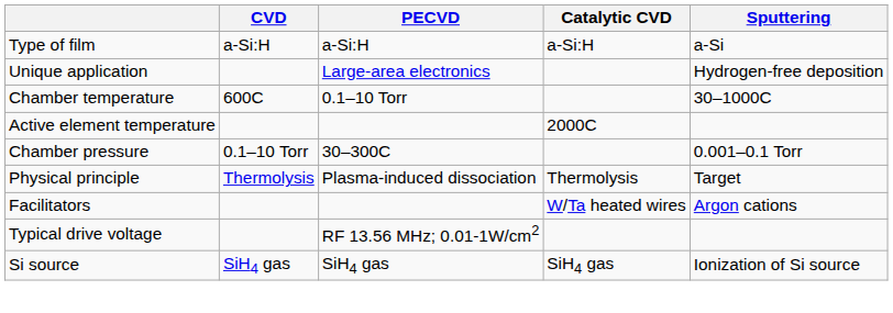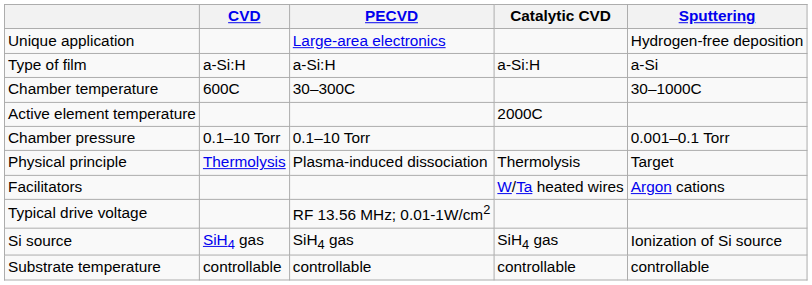rows swapped: Type of film <-> Unique application
Chamber temperature | PECVD: 0.1–10 Torr -> 30–300C
Chamber pressure | PECVD: 30–300C -> 0.1–10 Torr
+ row: Substrate temperature | controllable | controllable | controllable | controllable
